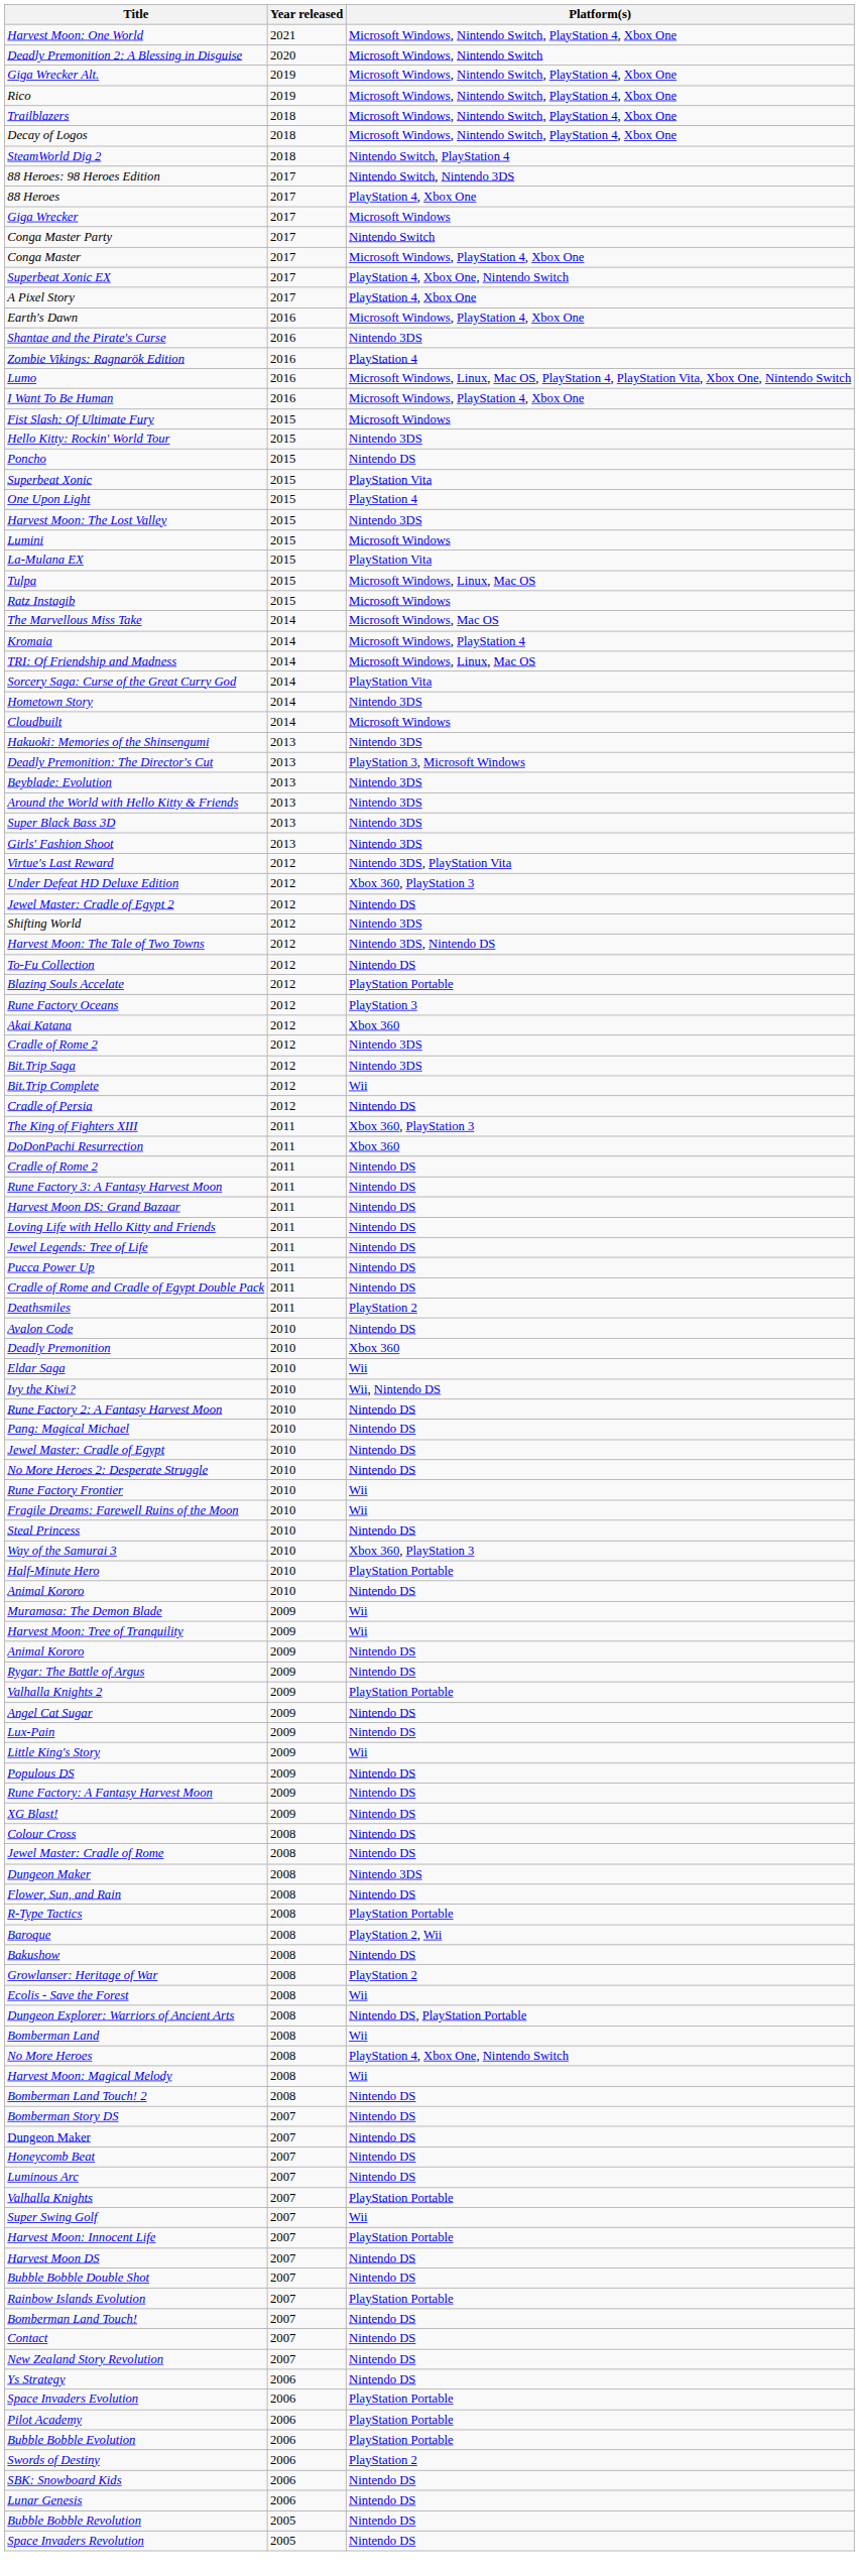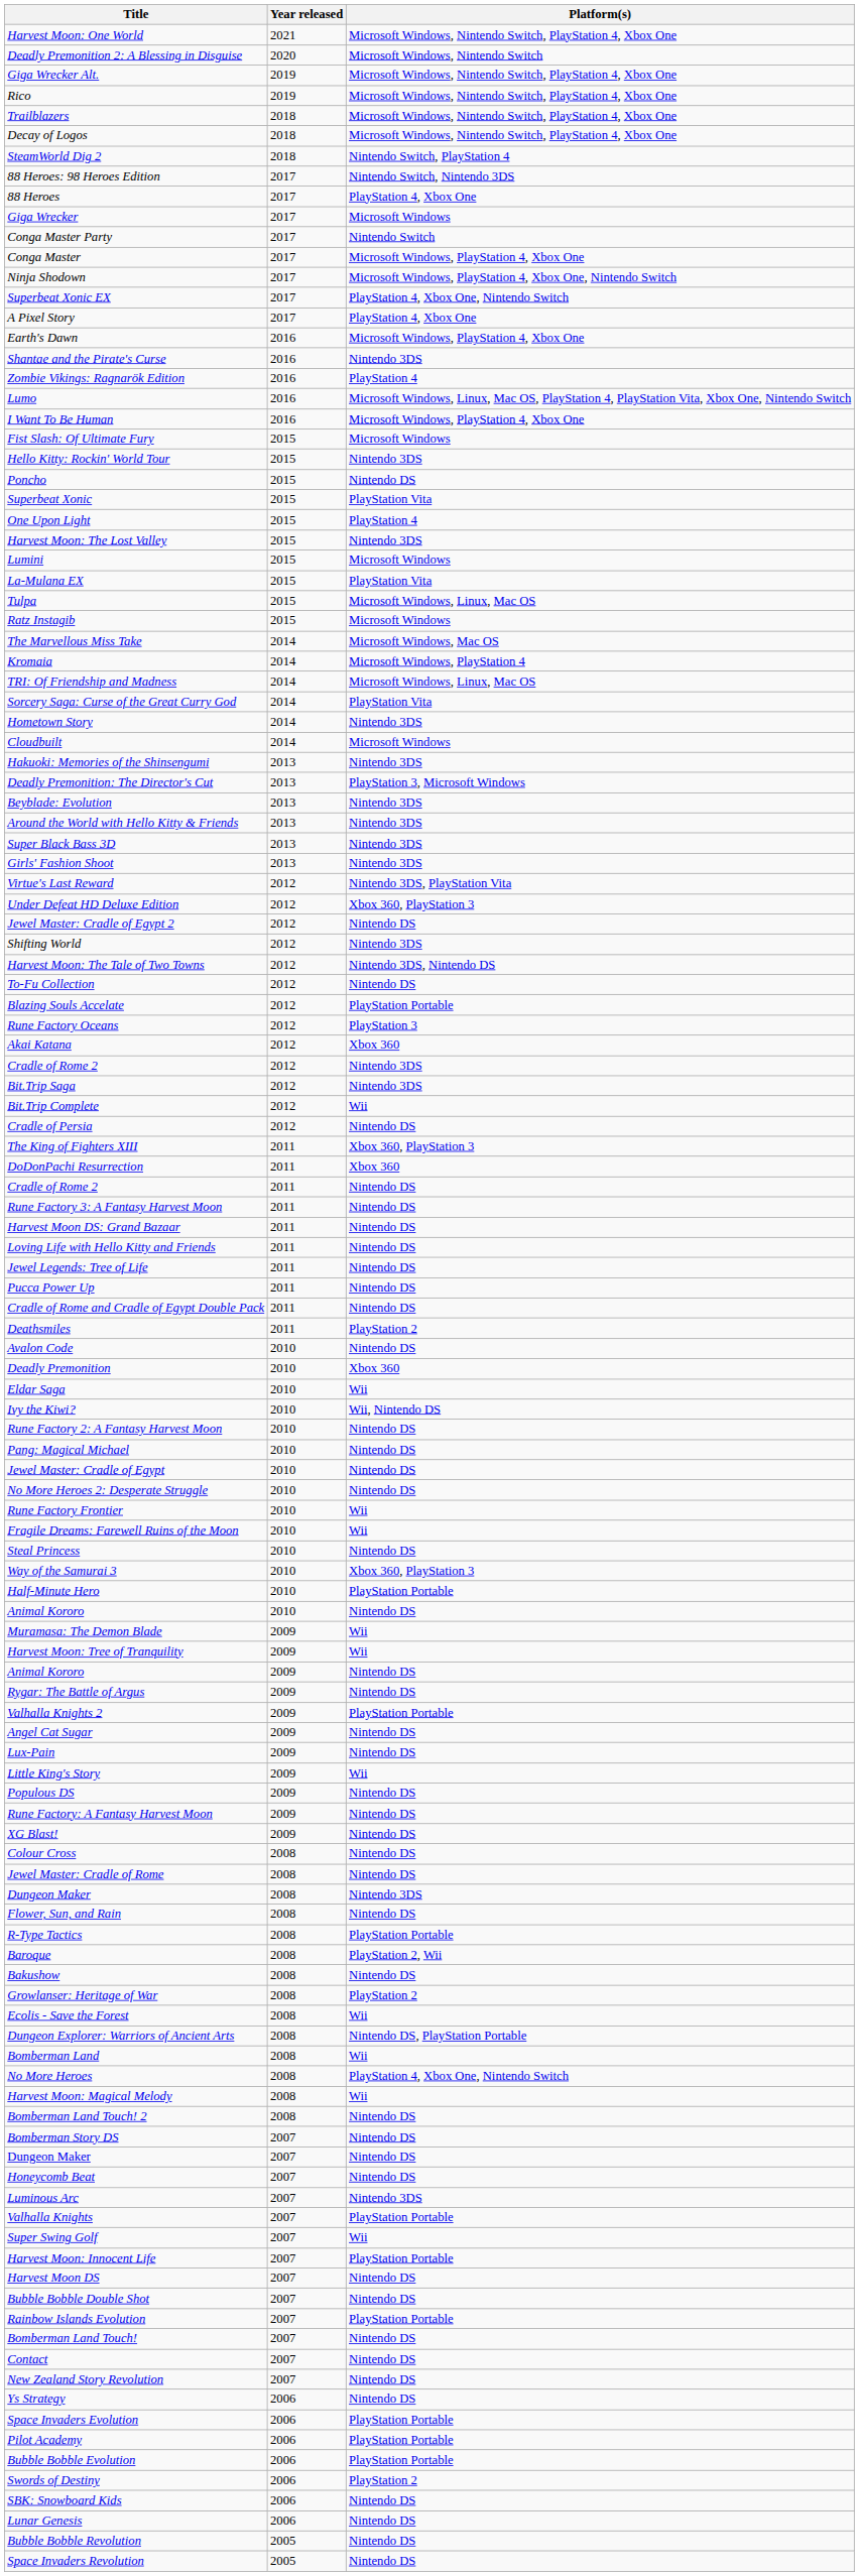+ row: Ninja Shodown | 2017 | Microsoft Windows, PlayStation 4, Xbox One, Nintendo Switch
Luminous Arc | Platform(s): Nintendo DS -> Nintendo 3DS
